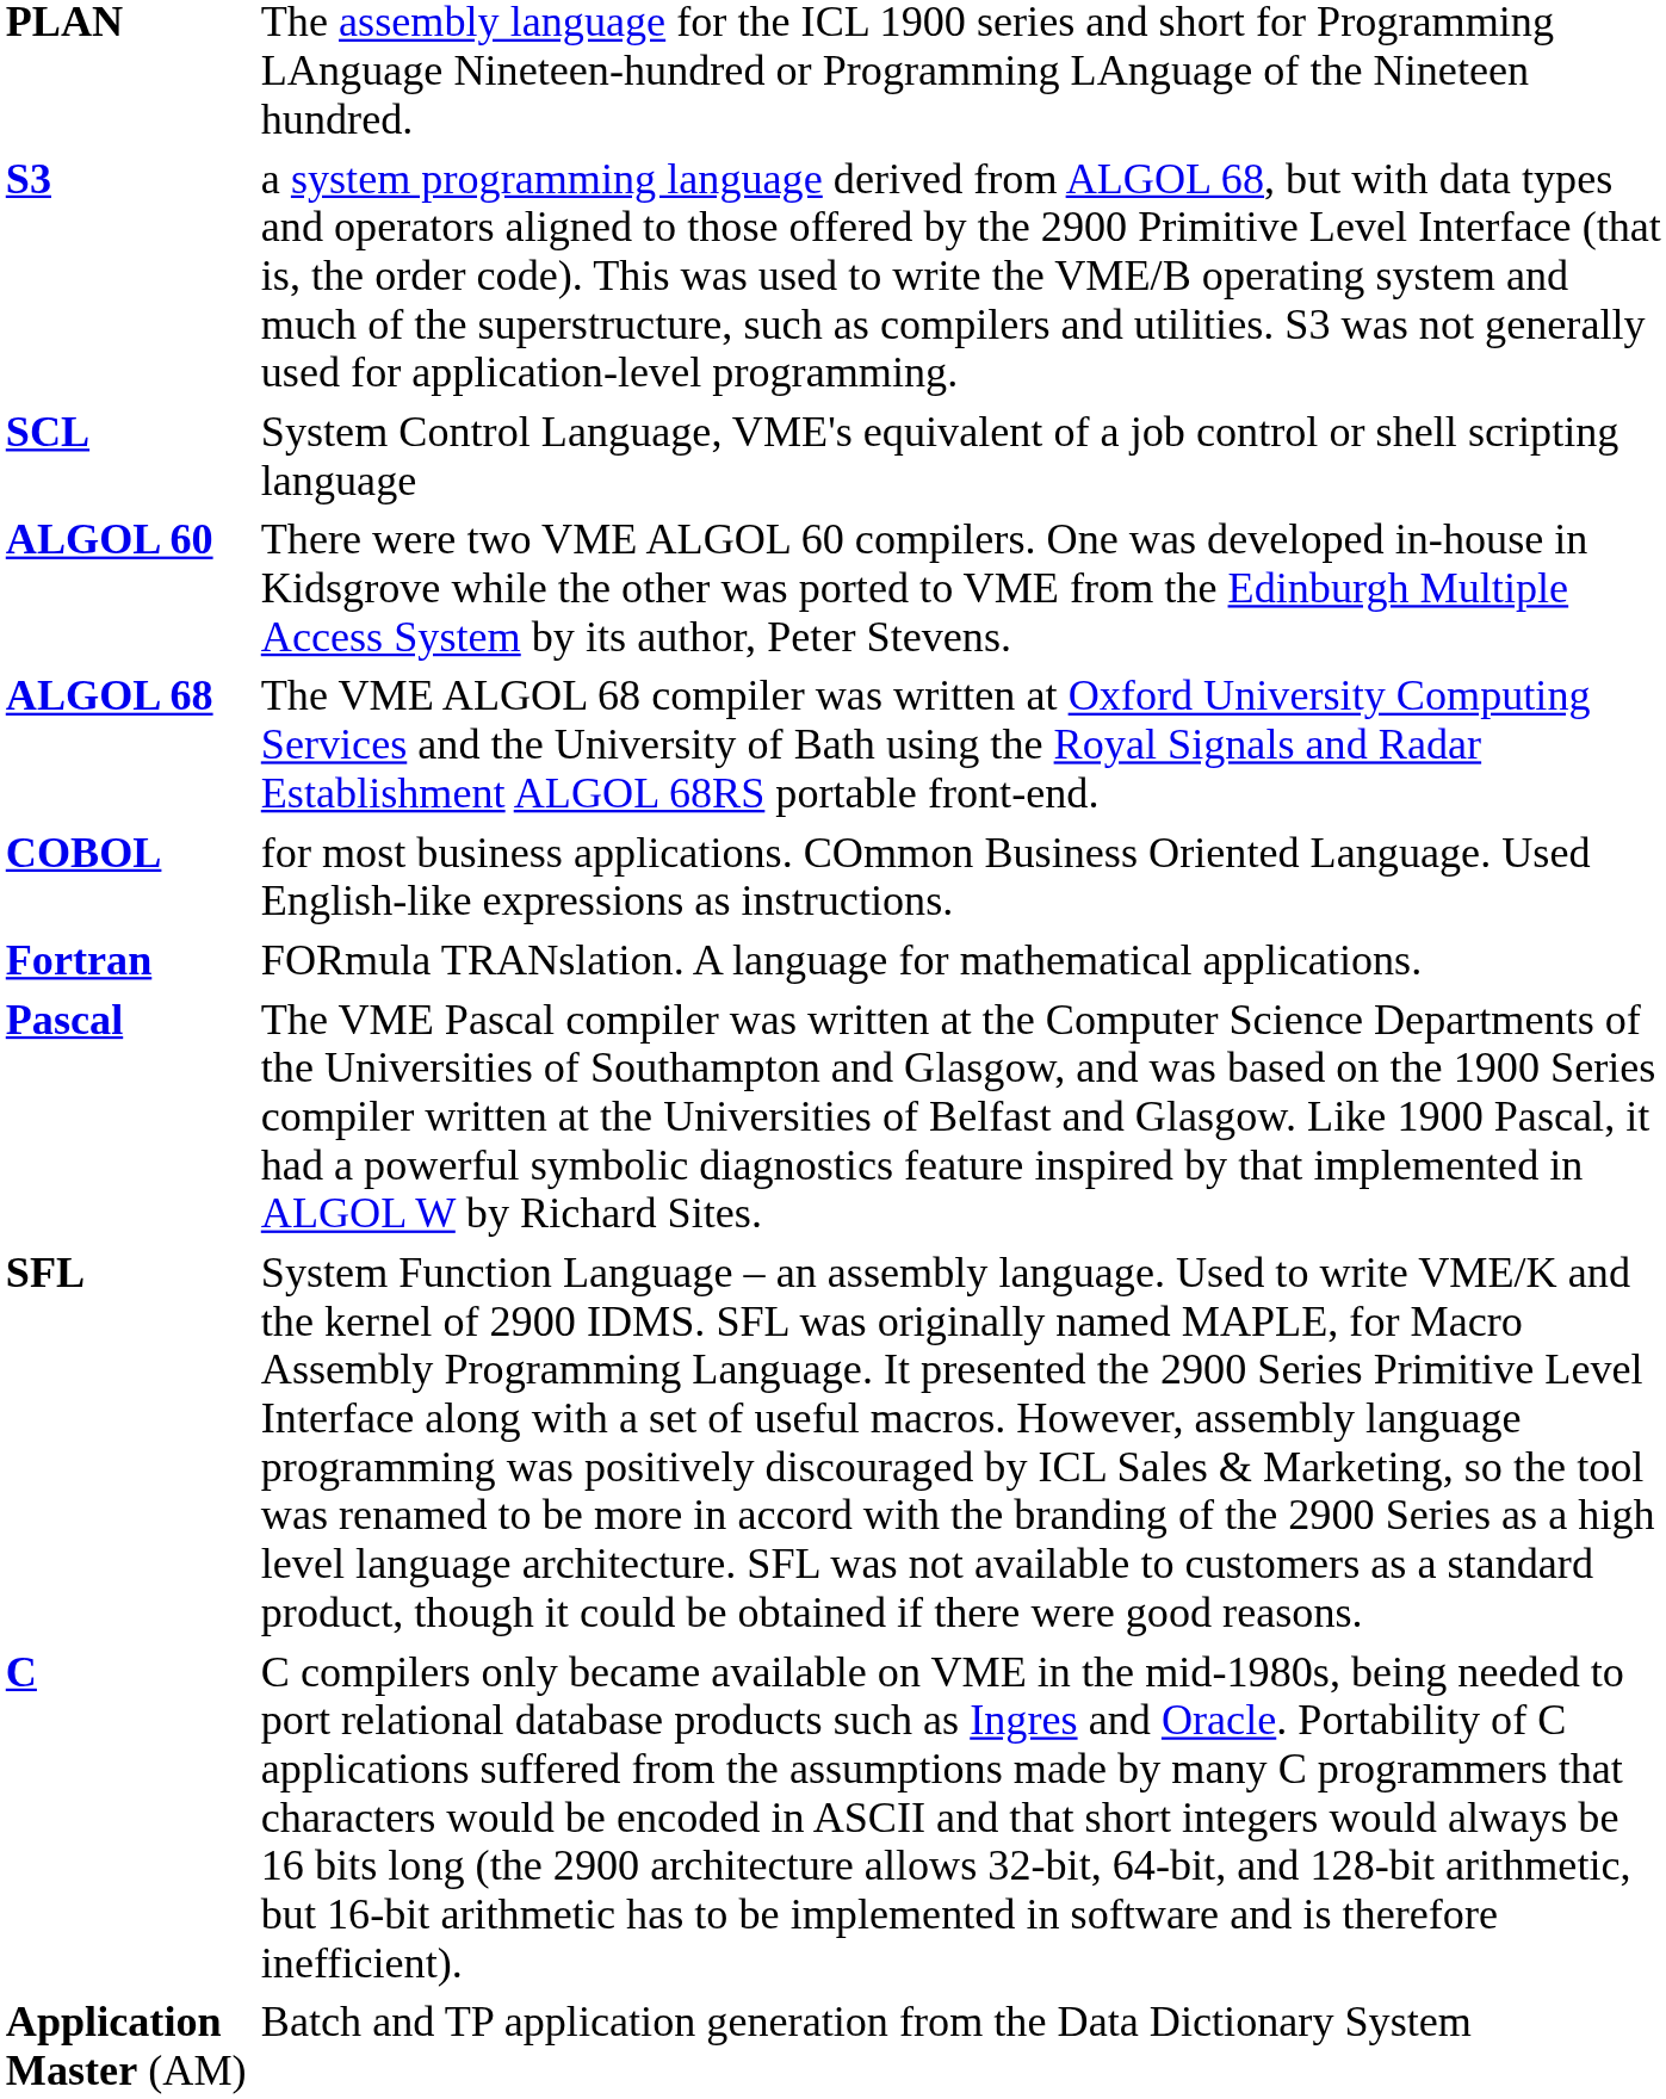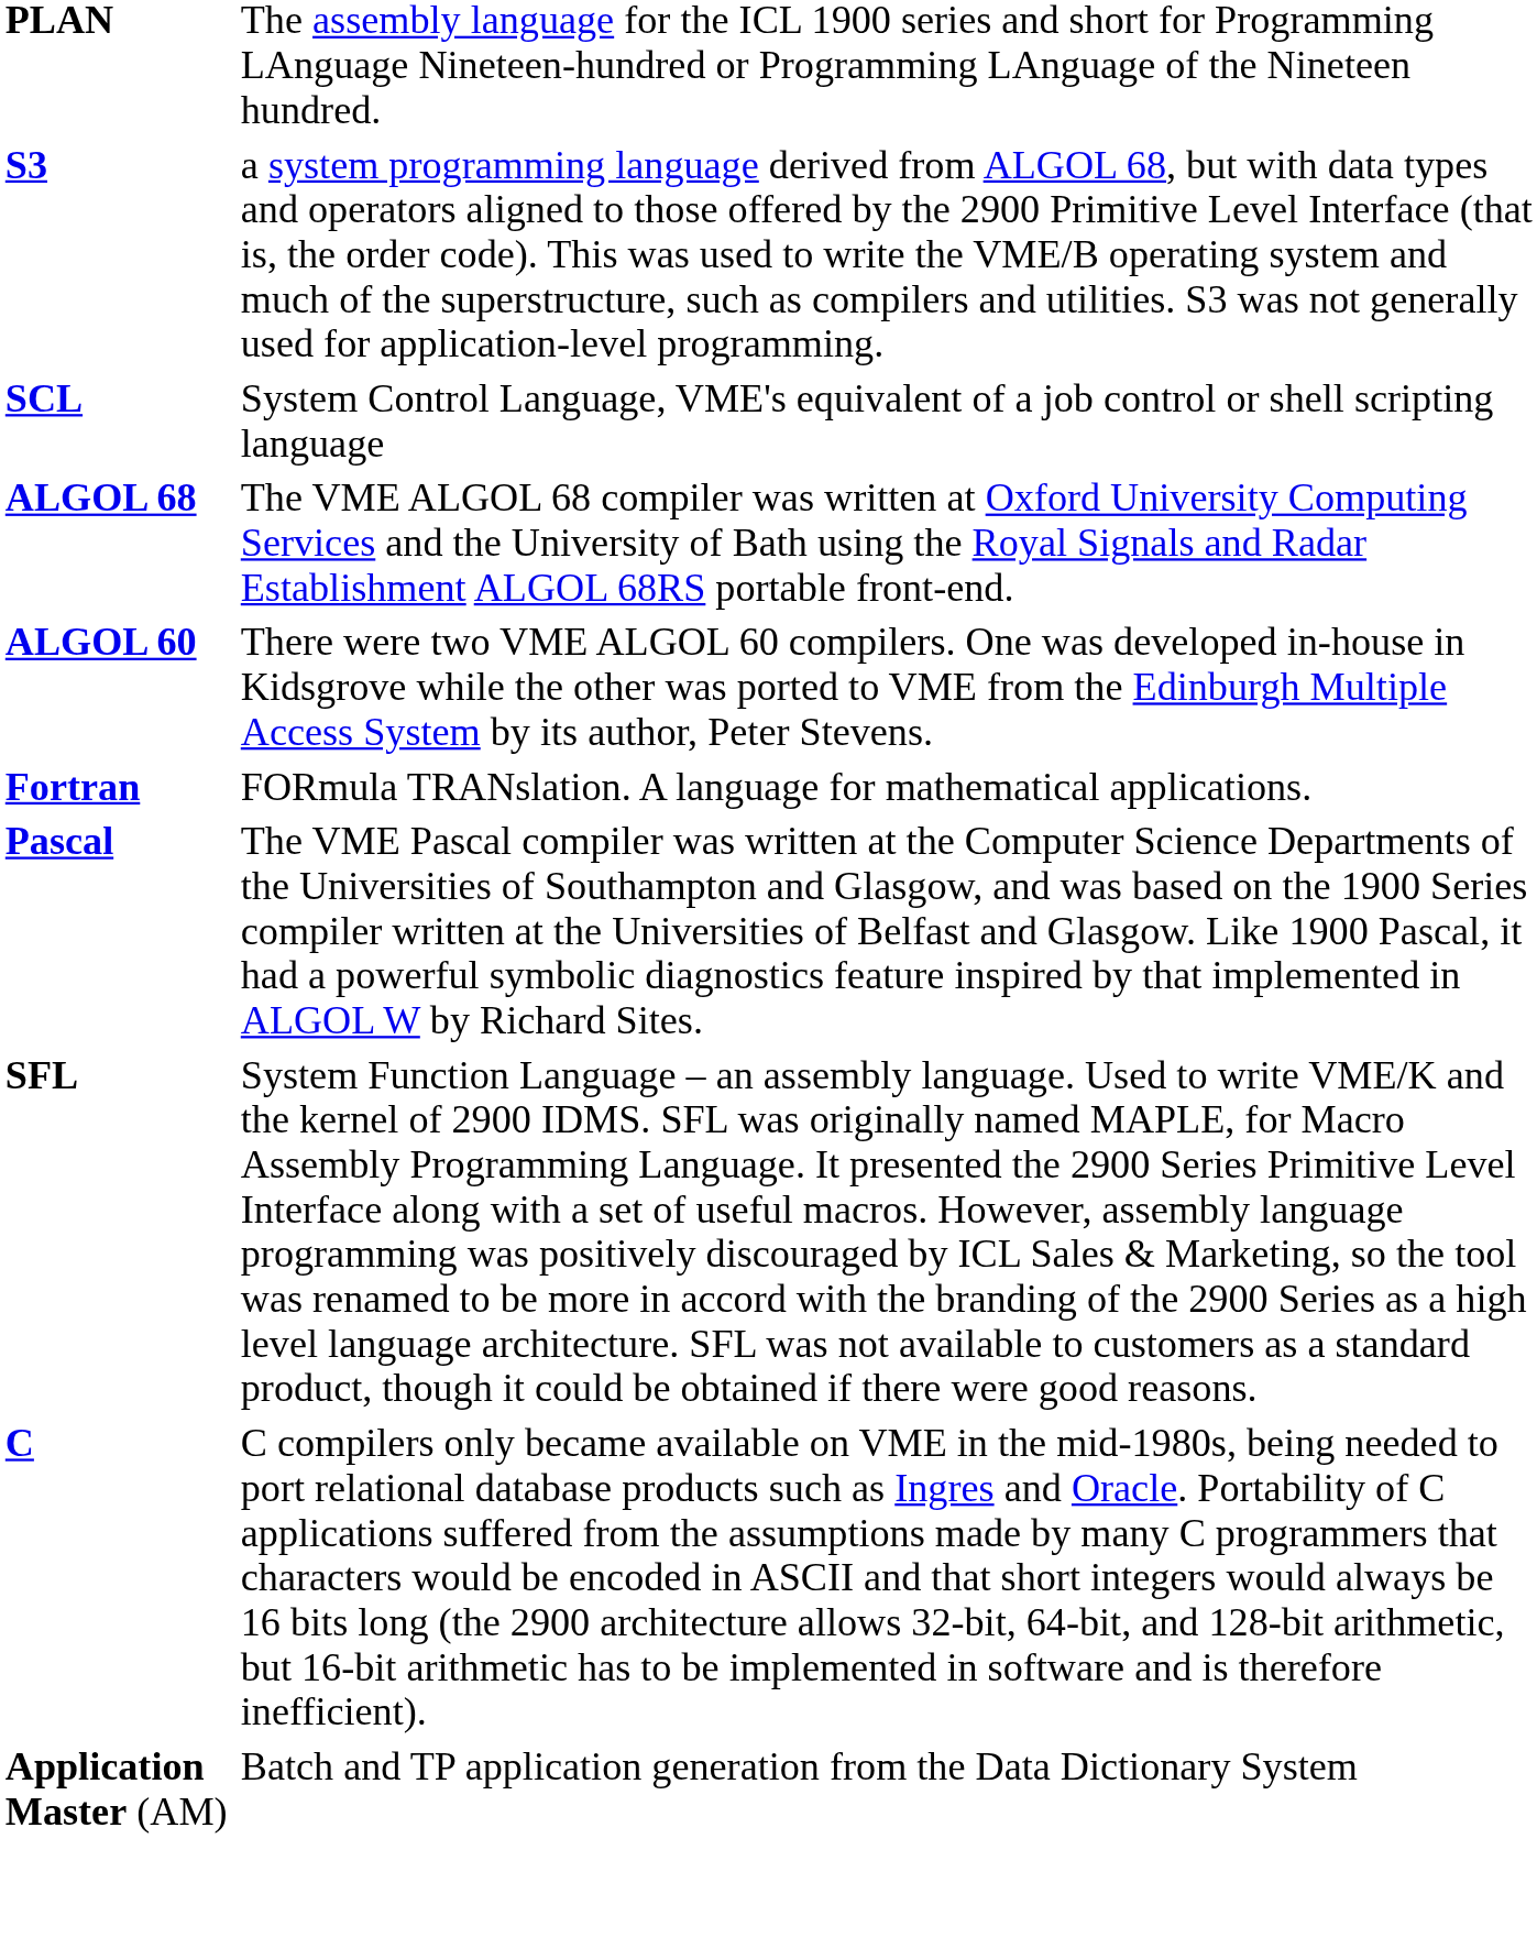rows swapped: ALGOL 60 <-> ALGOL 68
- row: COBOL | for most business applications. COmmon Business Oriented Language. Used English-like expressions as instructions.
